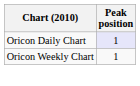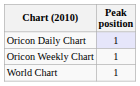+ row: World Chart | 1
